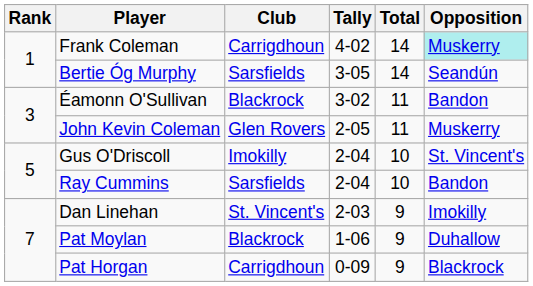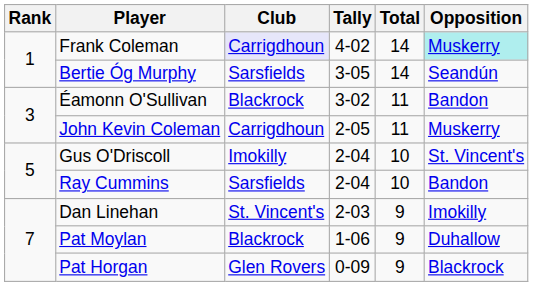Frank Coleman | Club: no background -> lavender background
John Kevin Coleman | Club: Glen Rovers -> Carrigdhoun
Pat Horgan | Club: Carrigdhoun -> Glen Rovers
